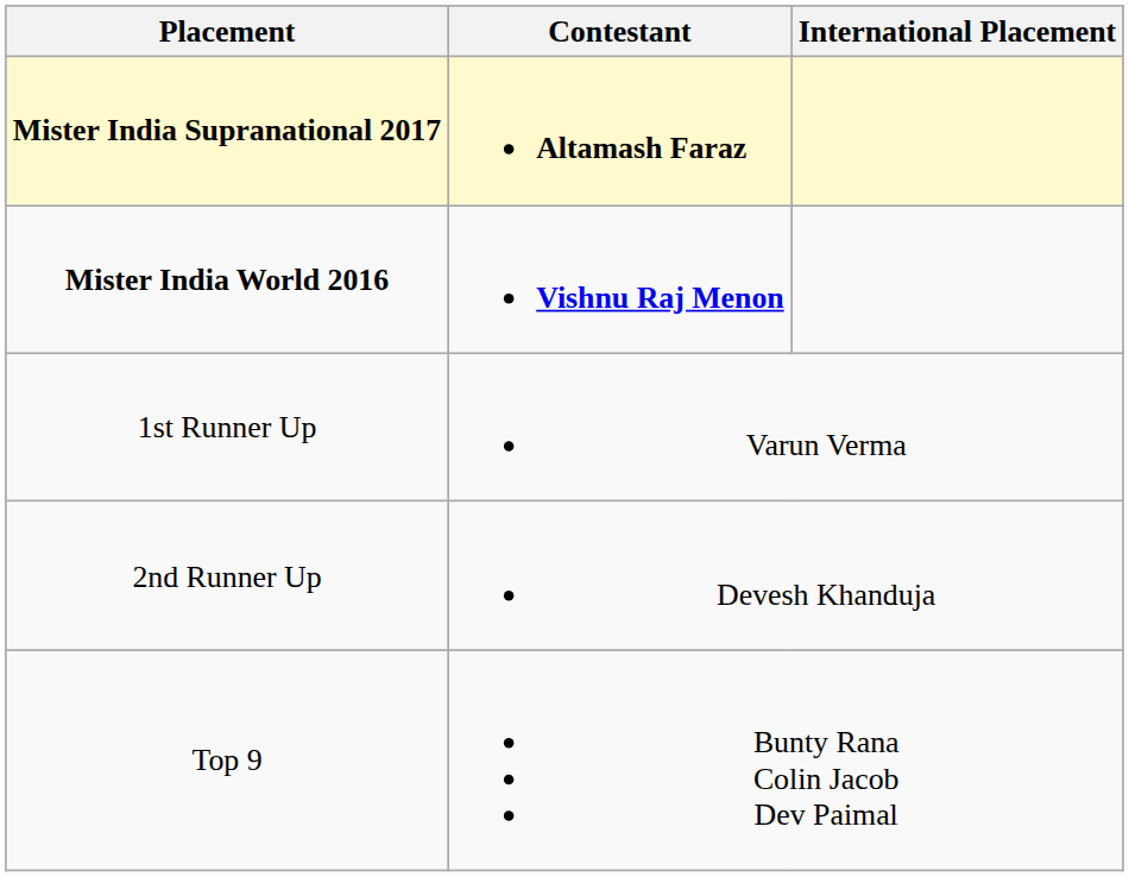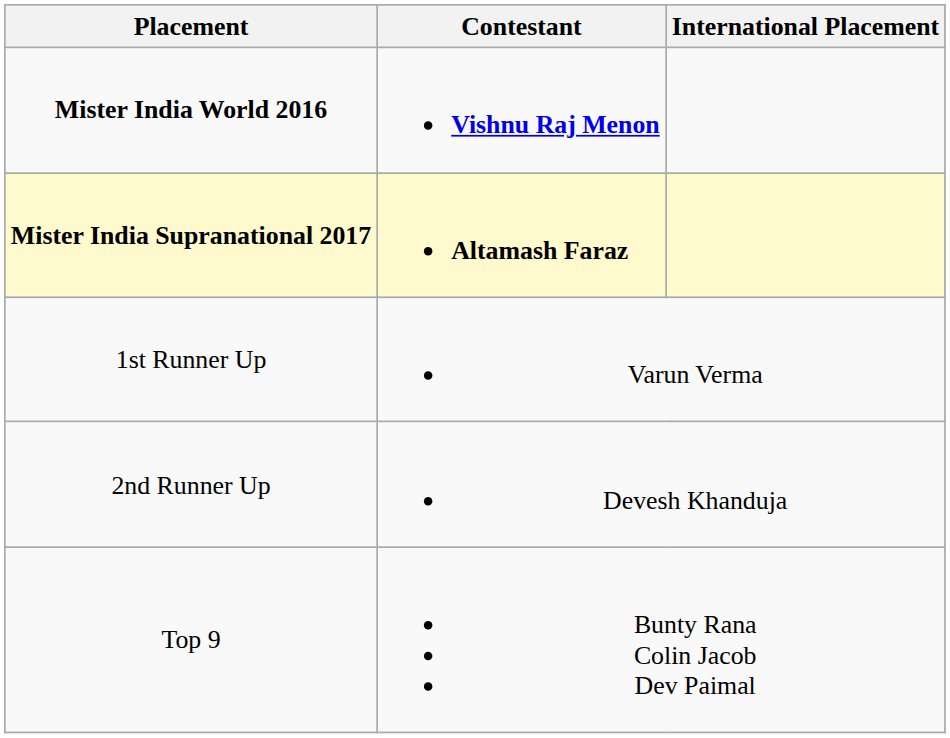rows swapped: Mister India World 2016 <-> Mister India Supranational 2017
